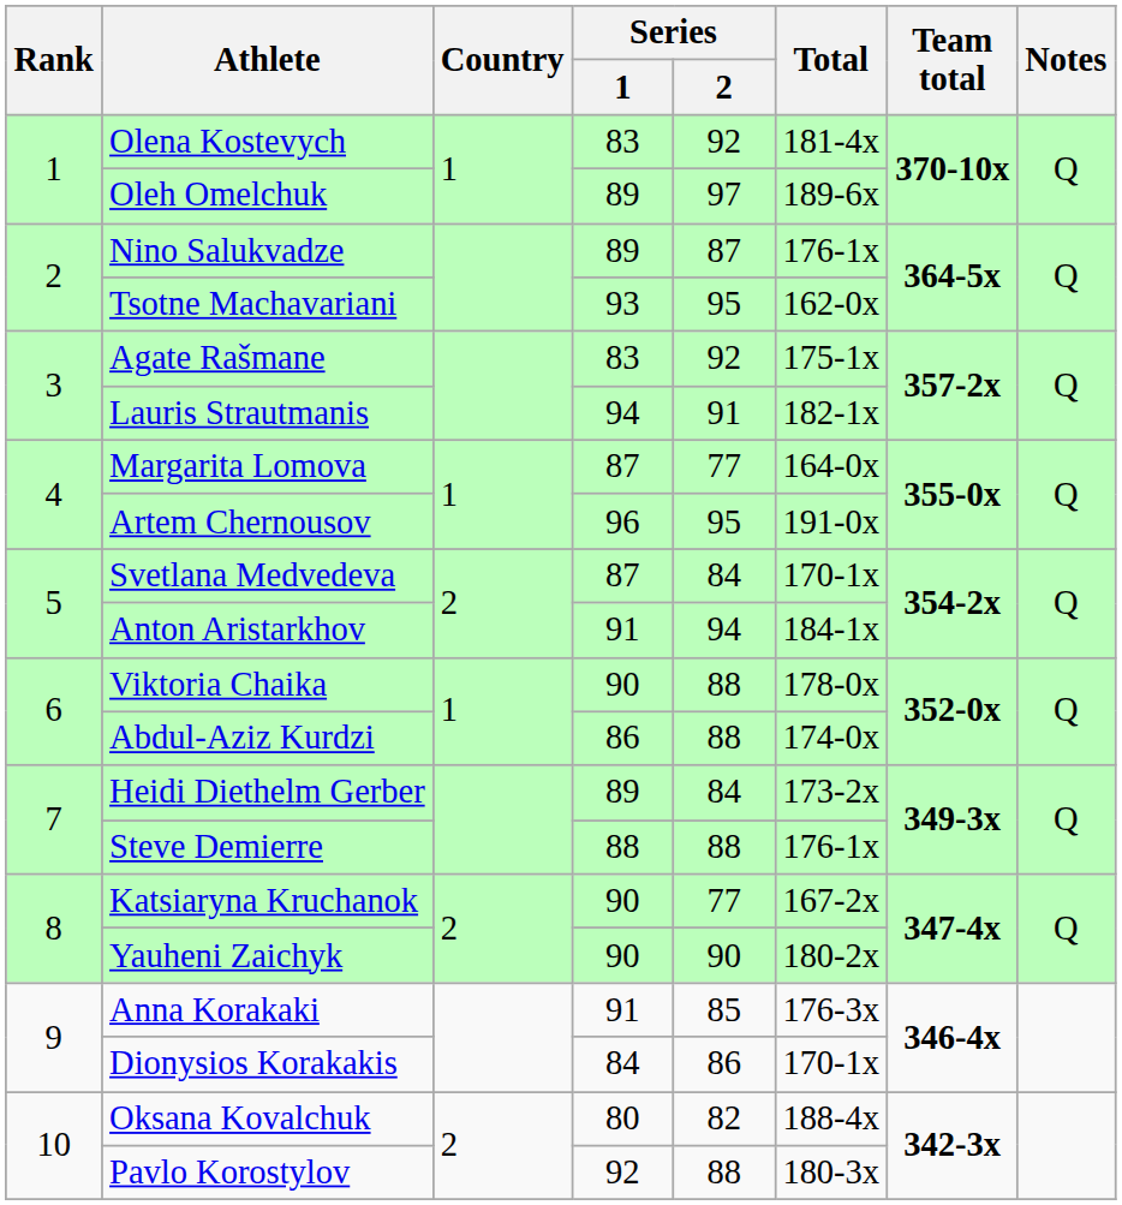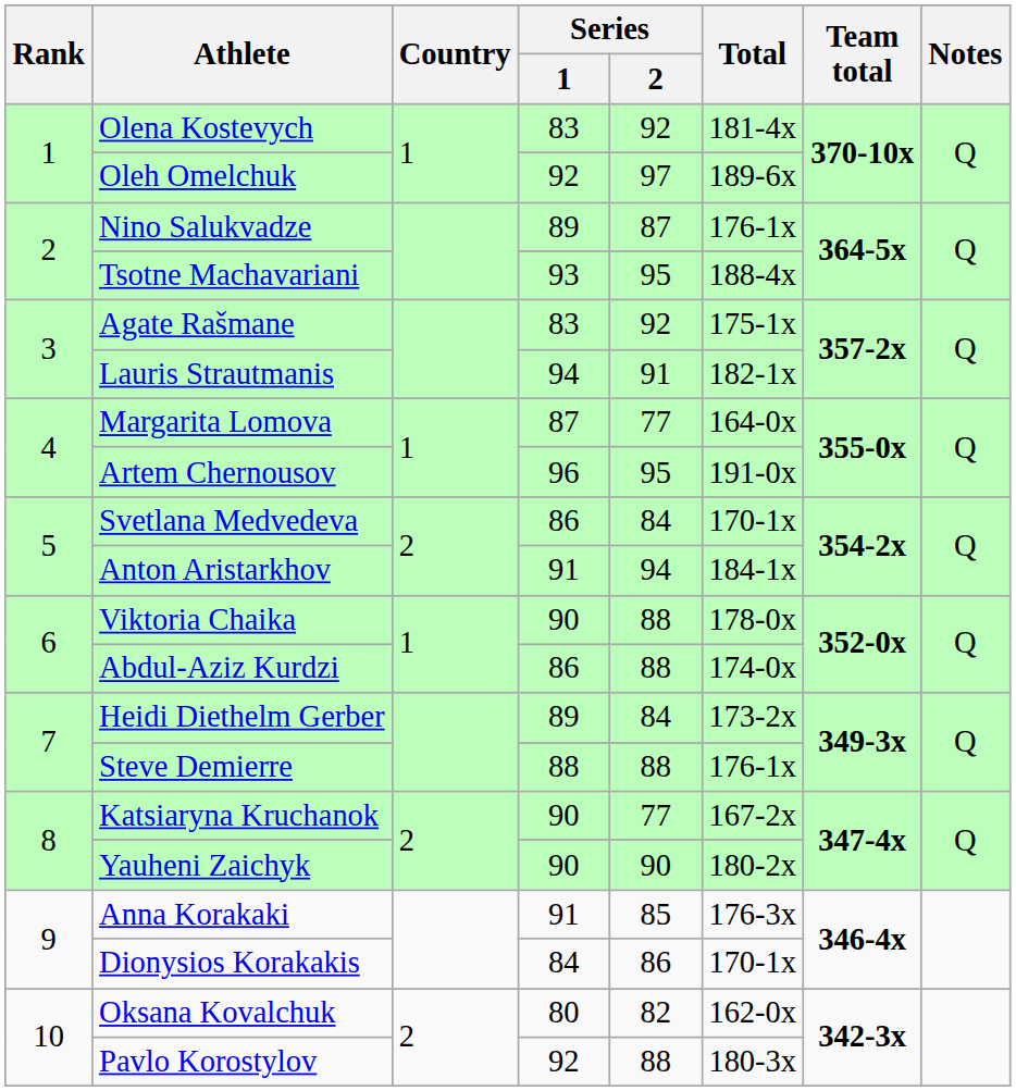Oleh Omelchuk | Series / 1: 89 -> 92
Tsotne Machavariani | Total: 162-0x -> 188-4x
Svetlana Medvedeva | Series / 1: 87 -> 86
Oksana Kovalchuk | Total: 188-4x -> 162-0x
